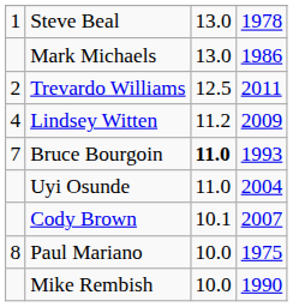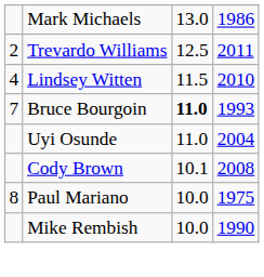- row: 1 | Steve Beal | 13.0 | 1978
Lindsey Witten | column 3: 11.2 -> 11.5
Lindsey Witten | column 4: 2009 -> 2010
Cody Brown | column 4: 2007 -> 2008
